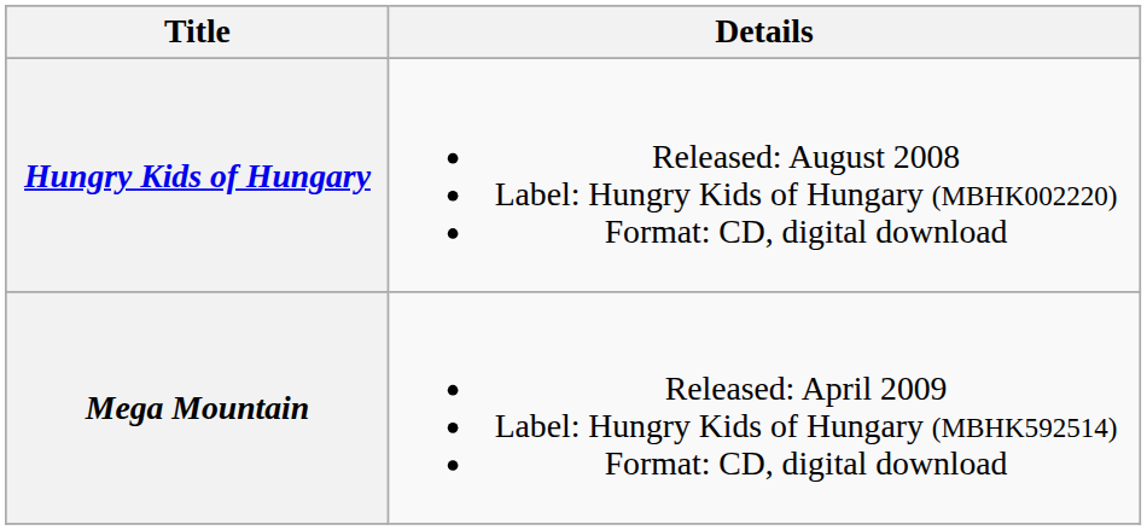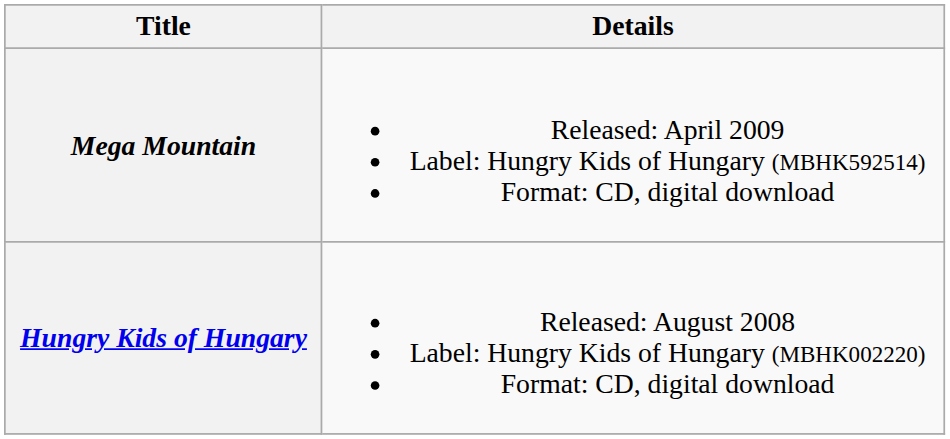rows swapped: Hungry Kids of Hungary <-> Mega Mountain
